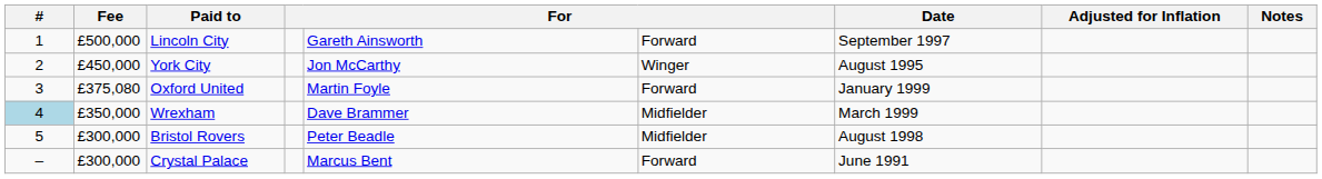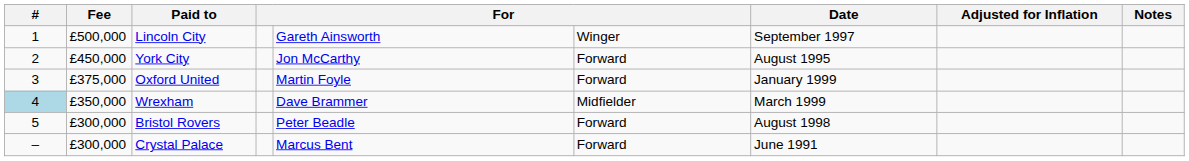Lincoln City | column 6: Forward -> Winger
York City | column 6: Winger -> Forward
Oxford United | Fee: £375,080 -> £375,000
Bristol Rovers | column 6: Midfielder -> Forward
